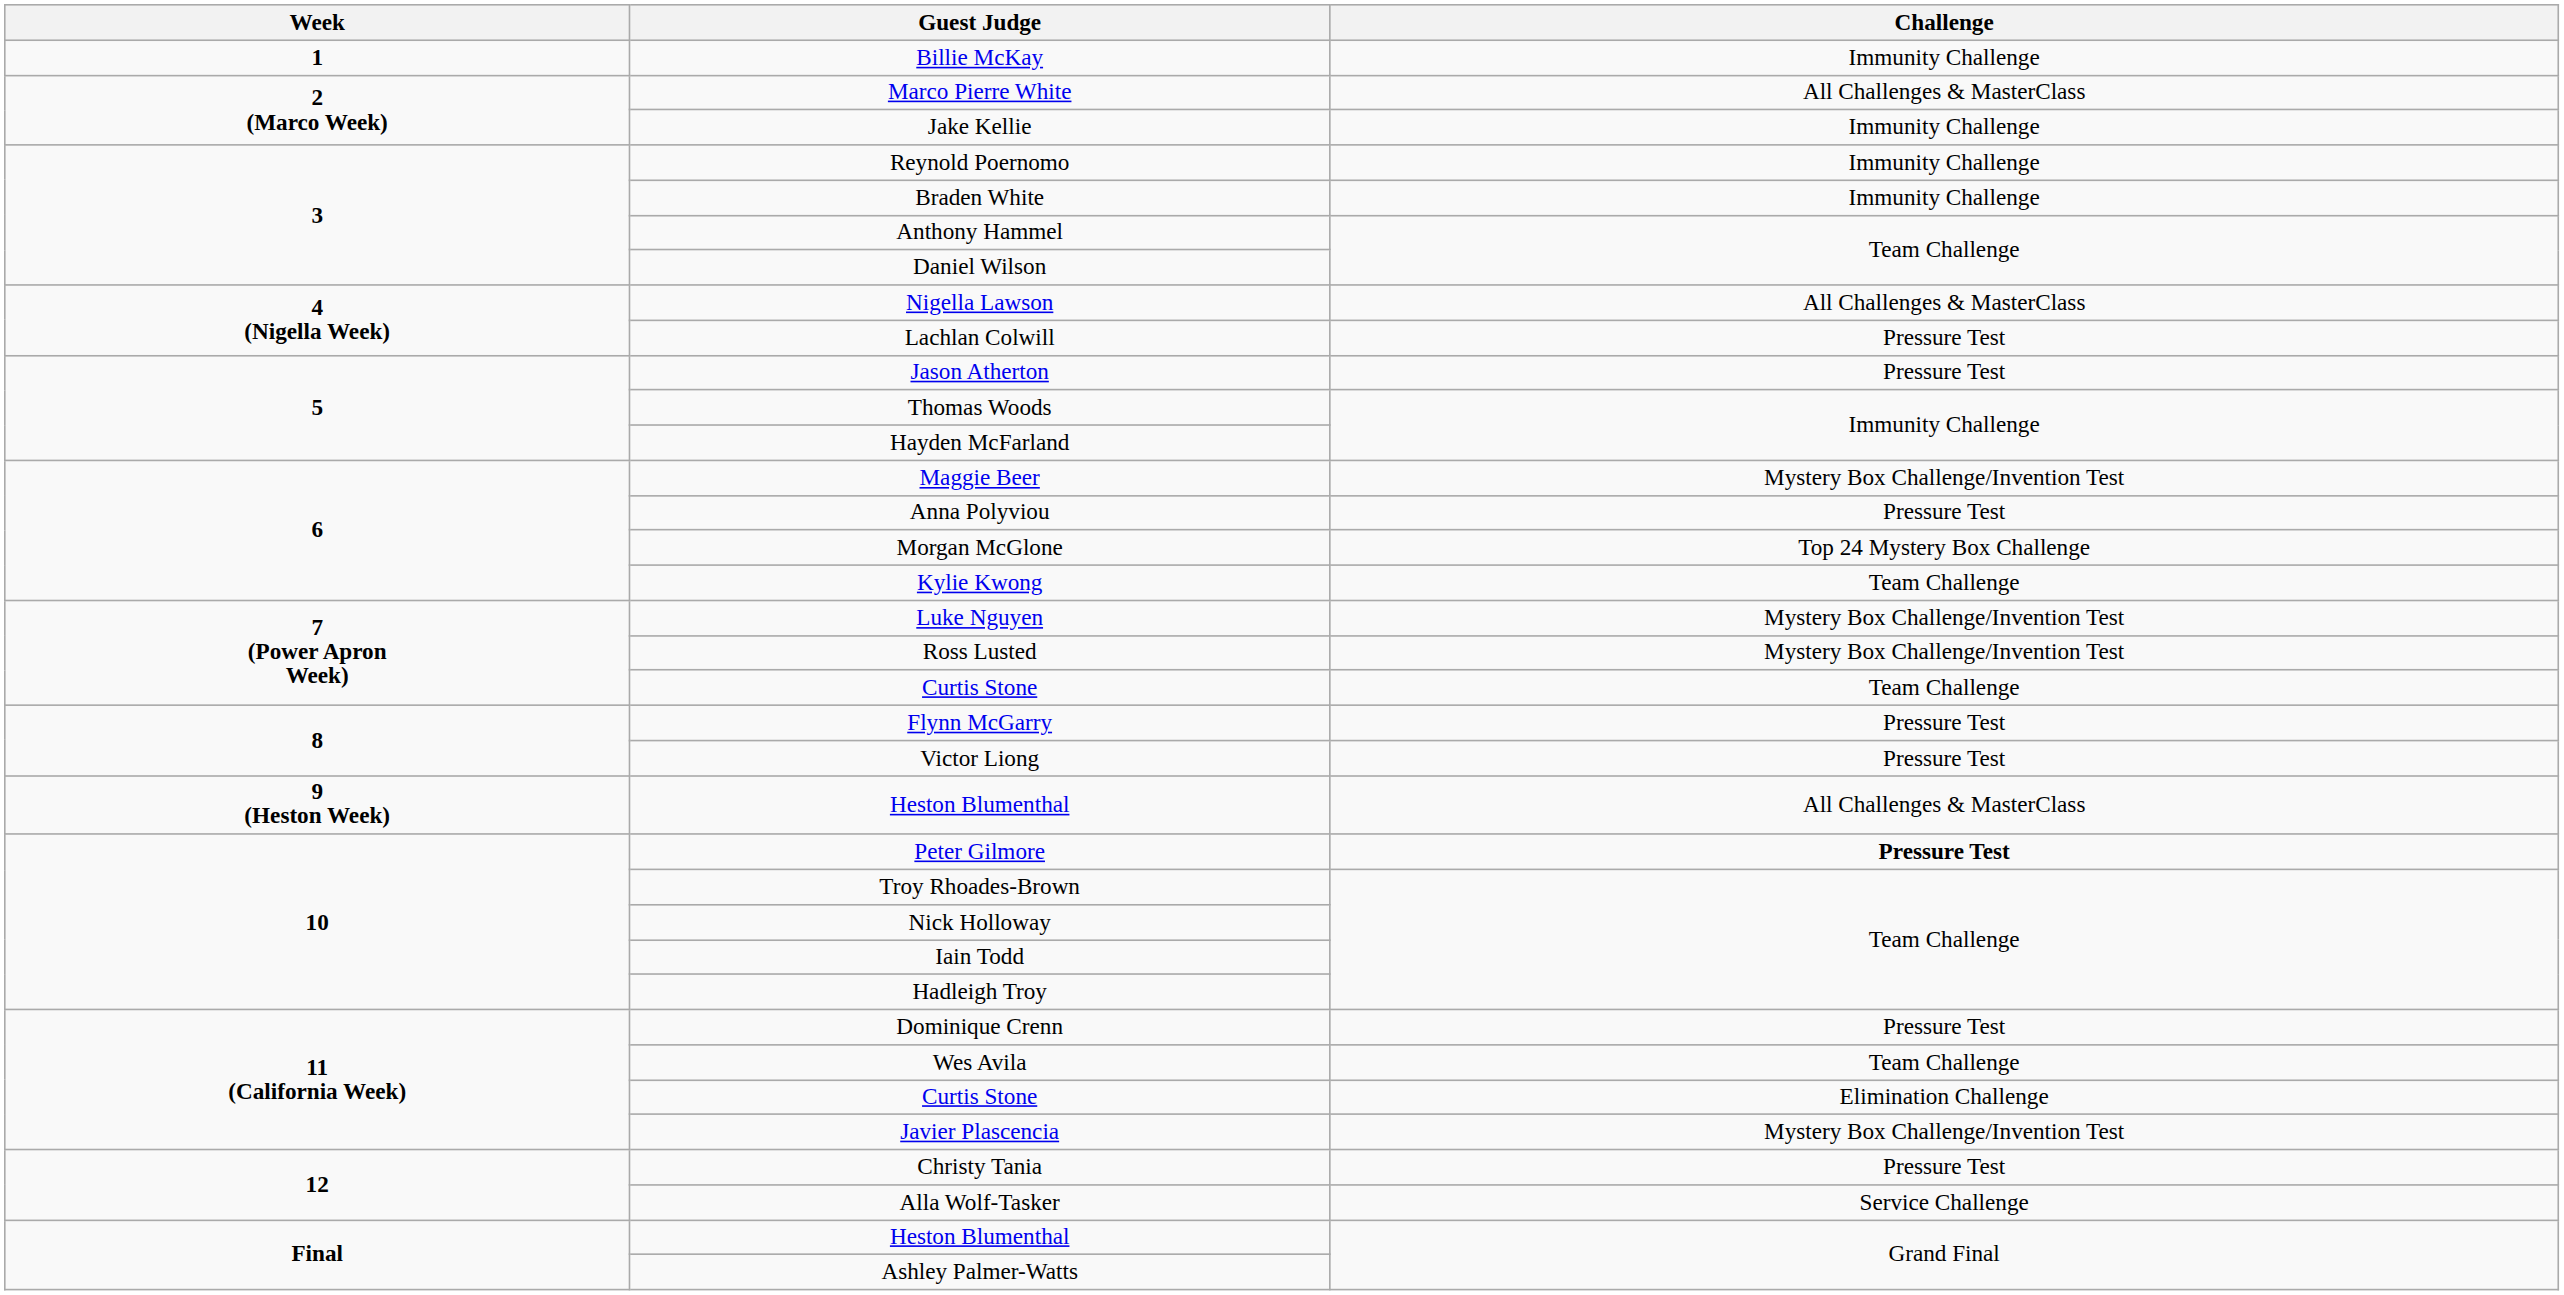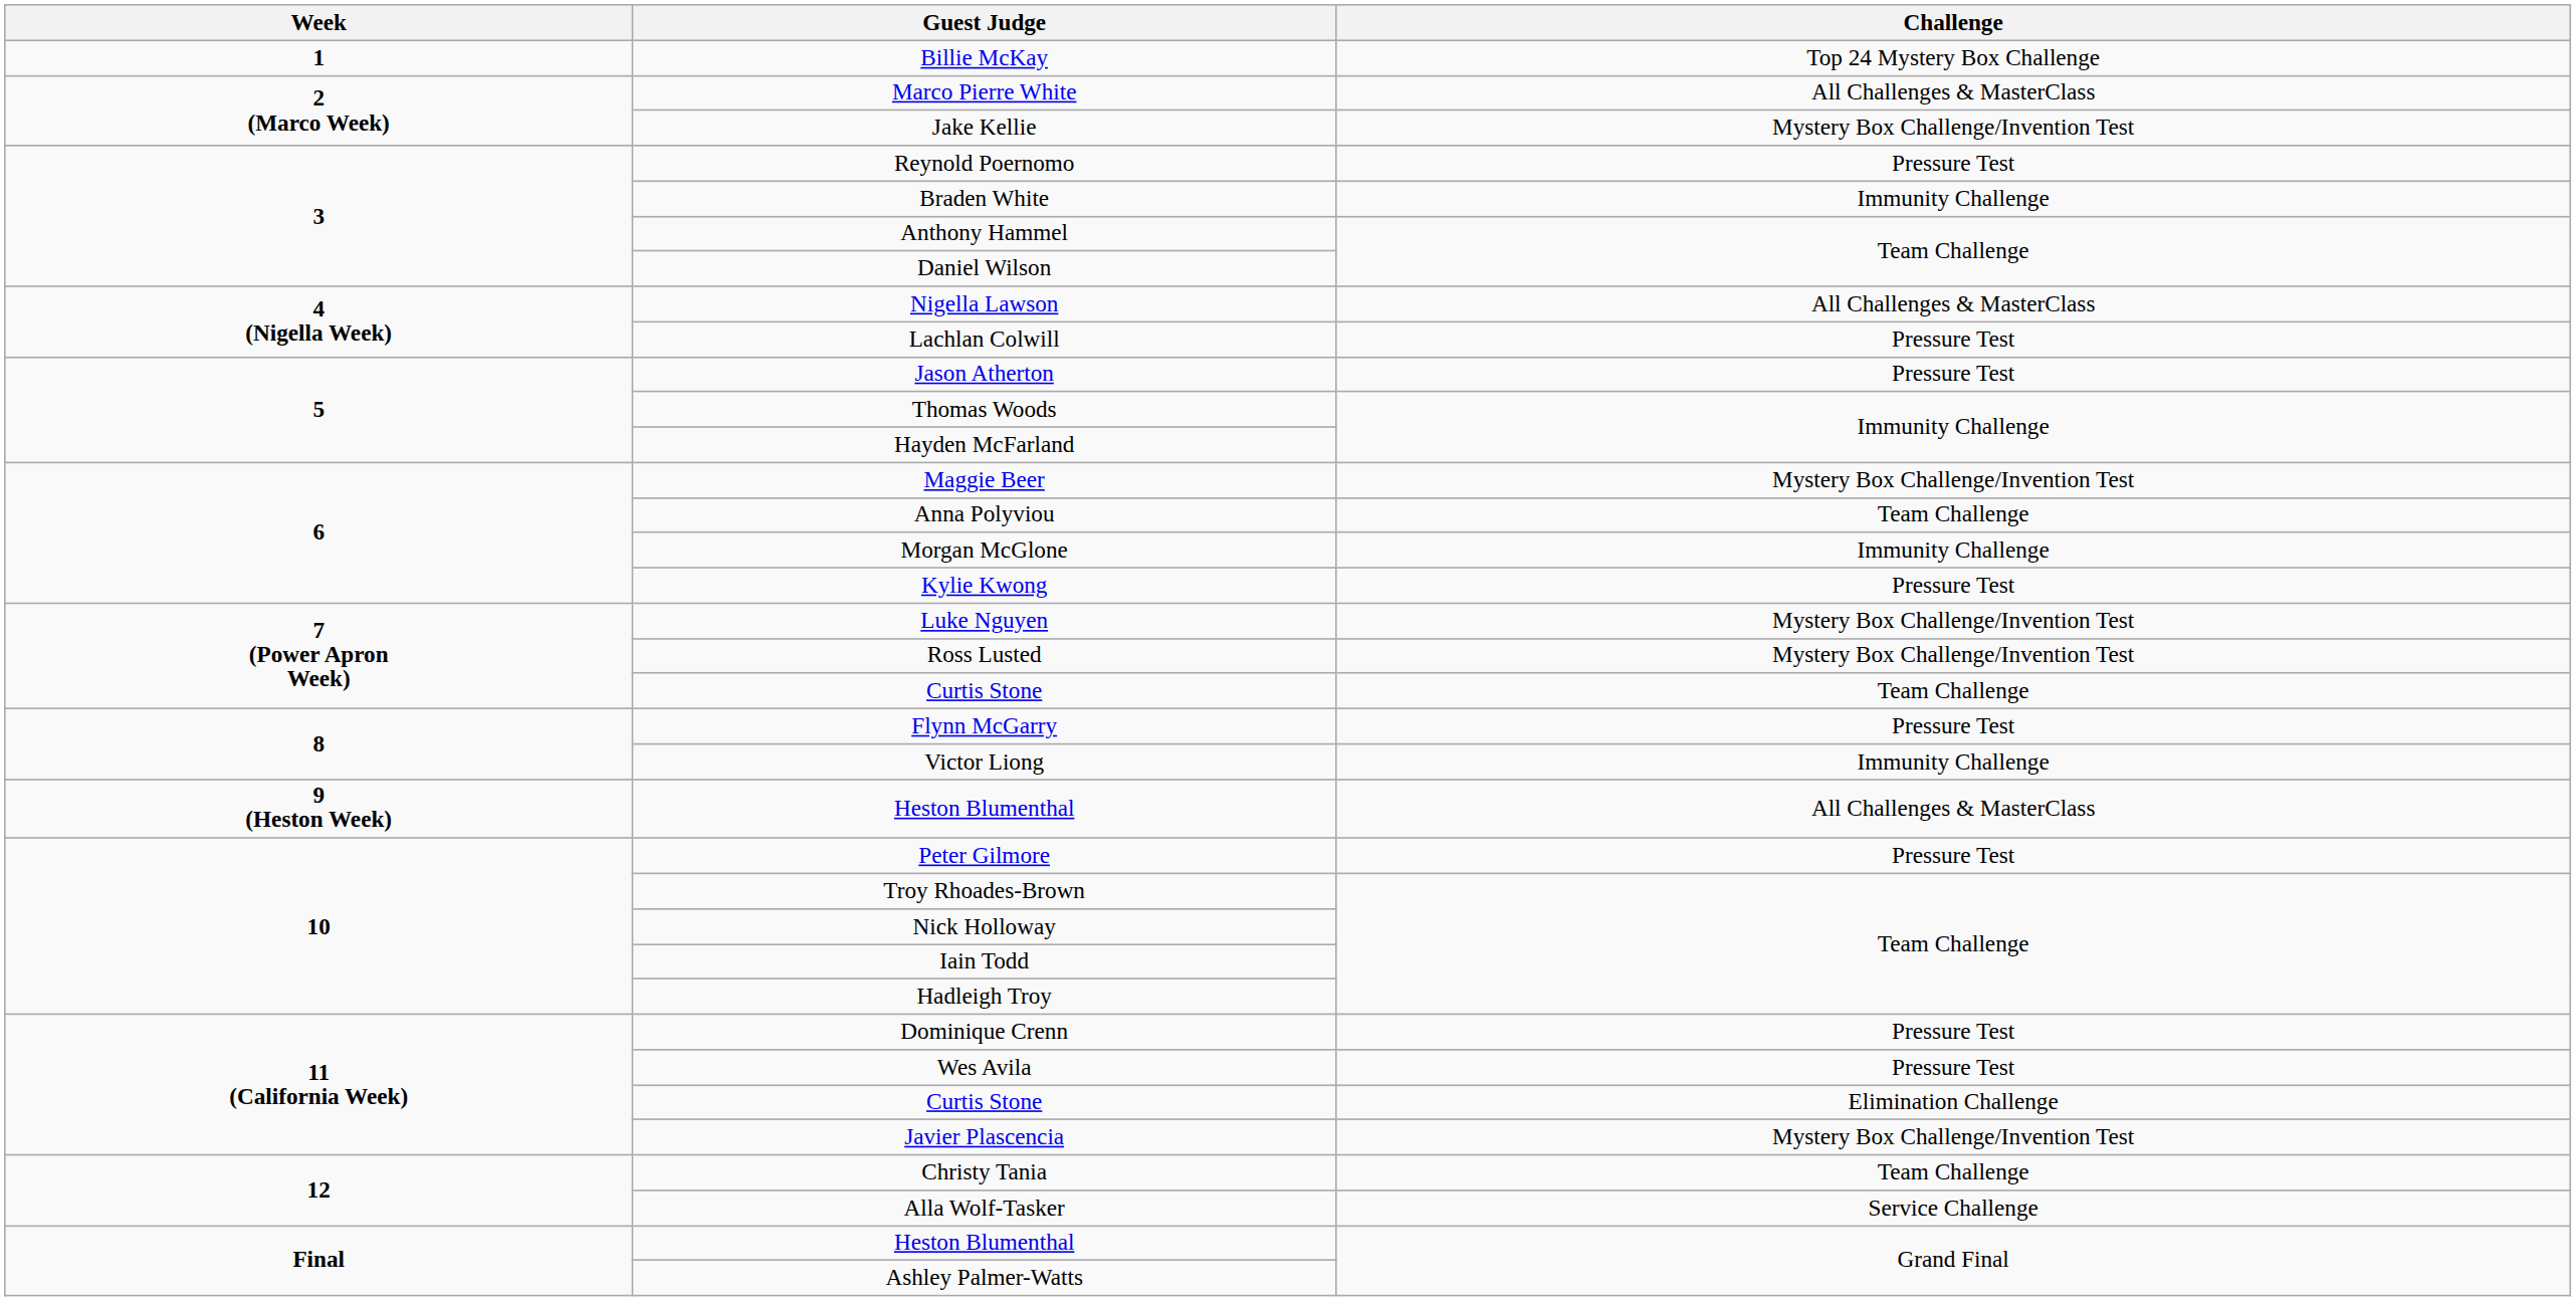Billie McKay | Challenge: Immunity Challenge -> Top 24 Mystery Box Challenge
Jake Kellie | Challenge: Immunity Challenge -> Mystery Box Challenge/Invention Test
Reynold Poernomo | Challenge: Immunity Challenge -> Pressure Test
Anna Polyviou | Challenge: Pressure Test -> Team Challenge
Morgan McGlone | Challenge: Top 24 Mystery Box Challenge -> Immunity Challenge
Kylie Kwong | Challenge: Team Challenge -> Pressure Test
Victor Liong | Challenge: Pressure Test -> Immunity Challenge
Peter Gilmore | Challenge: bold -> normal
Wes Avila | Challenge: Team Challenge -> Pressure Test
Christy Tania | Challenge: Pressure Test -> Team Challenge
